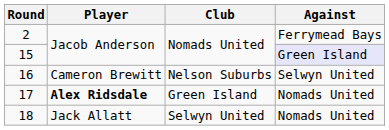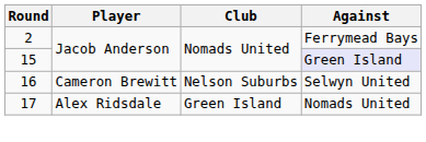17 | Player: bold -> normal
- row: 18 | Jack Allatt | Selwyn United | Nomads United
